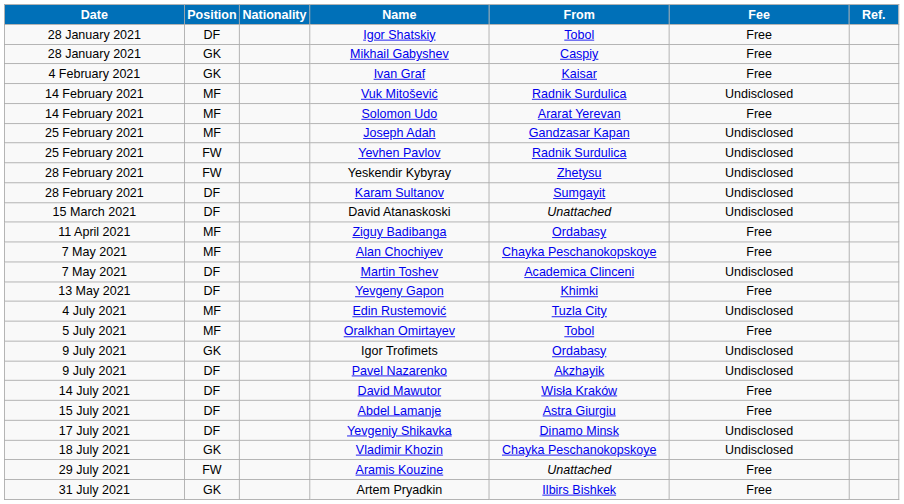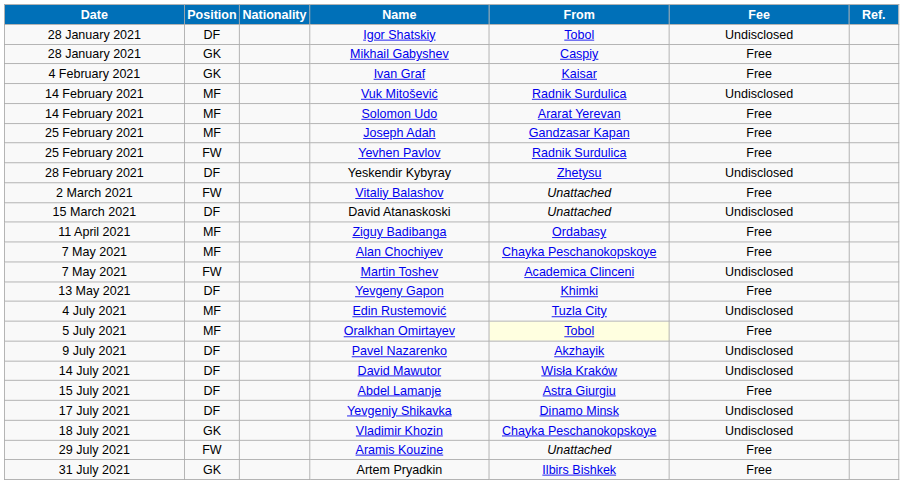Igor Shatskiy | Fee: Free -> Undisclosed
Joseph Adah | Fee: Undisclosed -> Free
Yevhen Pavlov | Fee: Undisclosed -> Free
Yeskendir Kybyray | Position: FW -> DF
- row: 28 February 2021 | DF | Karam Sultanov | Sumgayit | Undisclosed
+ row: 2 March 2021 | FW | Vitaliy Balashov | Unattached | Free
Martin Toshev | Position: DF -> FW
Oralkhan Omirtayev | From: no background -> lightyellow background
- row: 9 July 2021 | GK | Igor Trofimets | Ordabasy | Undisclosed
David Mawutor | Fee: Free -> Undisclosed
